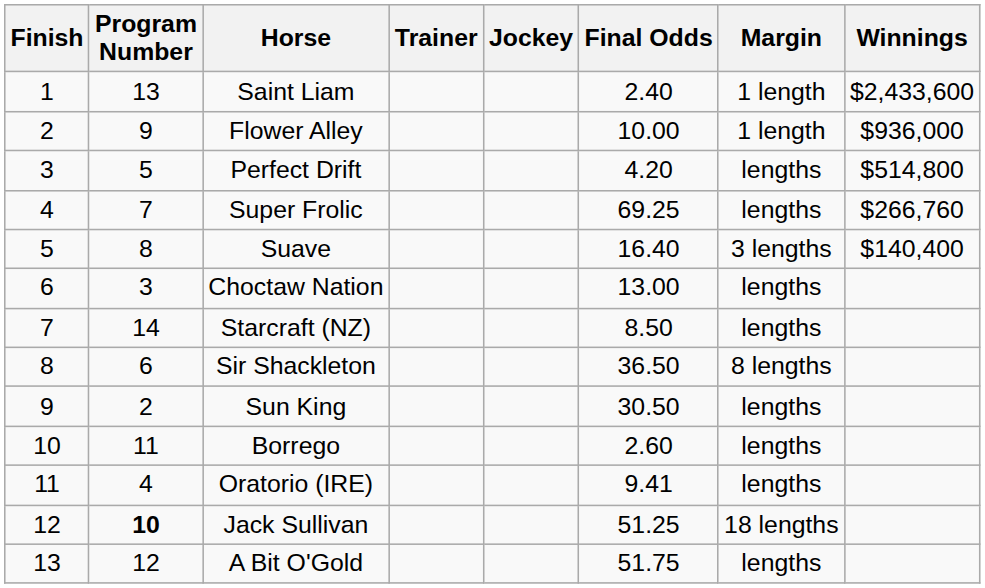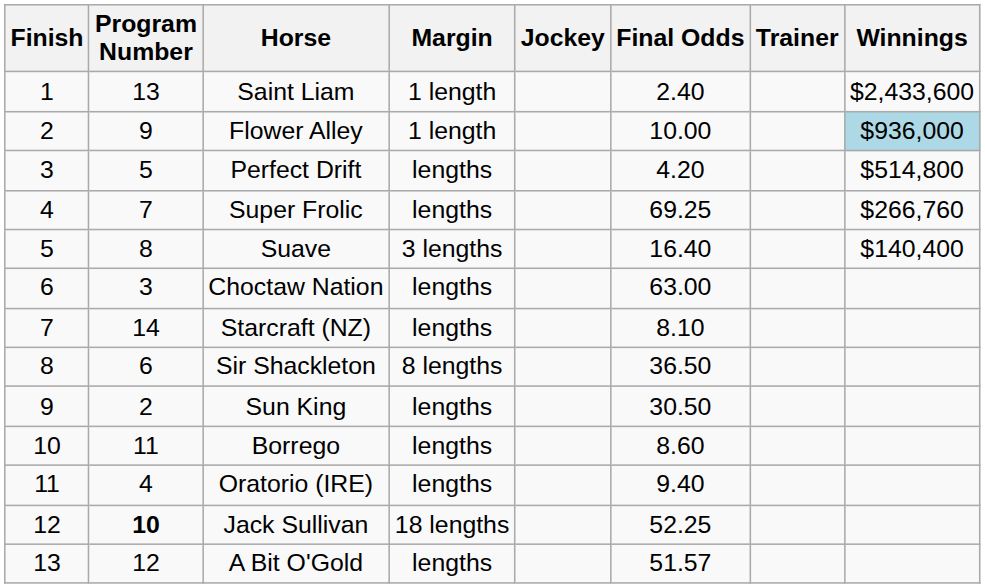columns swapped: Trainer <-> Margin
Flower Alley | Winnings: no background -> lightblue background
Choctaw Nation | Final Odds: 13.00 -> 63.00
Starcraft (NZ) | Final Odds: 8.50 -> 8.10
Borrego | Final Odds: 2.60 -> 8.60
Oratorio (IRE) | Final Odds: 9.41 -> 9.40
Jack Sullivan | Final Odds: 51.25 -> 52.25
A Bit O'Gold | Final Odds: 51.75 -> 51.57
